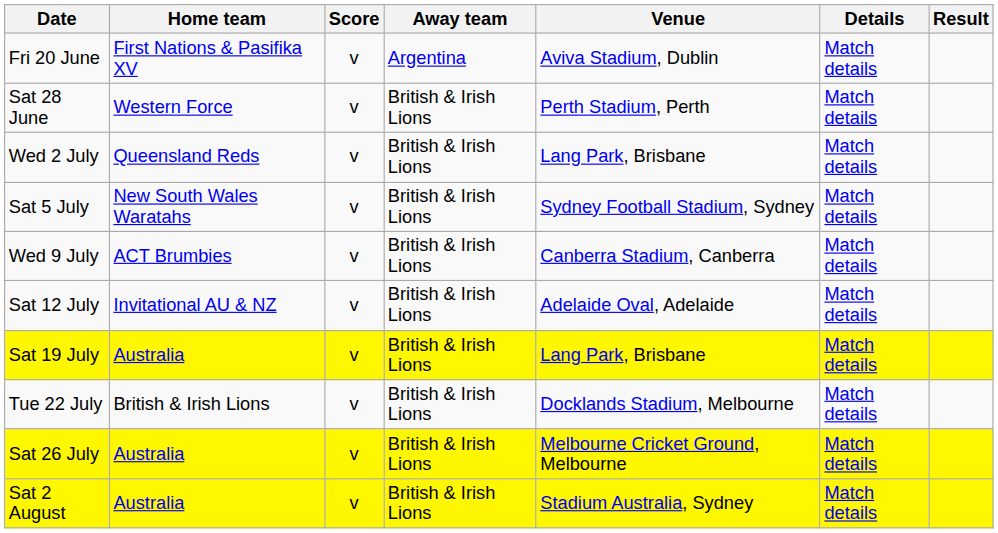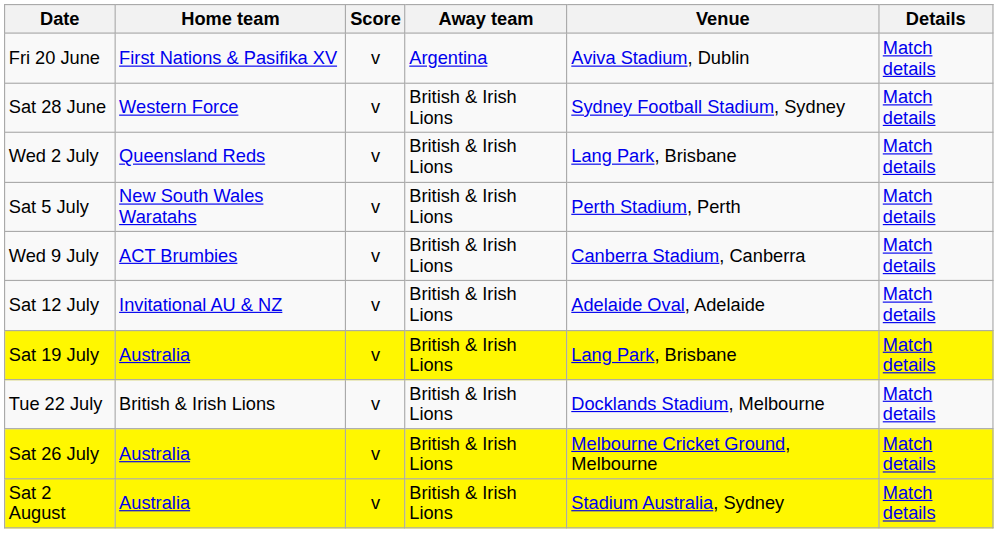- column: Result
Sat 28 June | Venue: Perth Stadium, Perth -> Sydney Football Stadium, Sydney
Sat 5 July | Venue: Sydney Football Stadium, Sydney -> Perth Stadium, Perth
